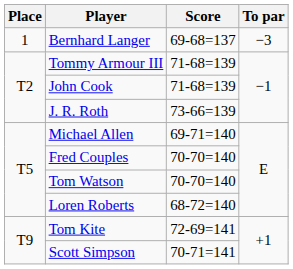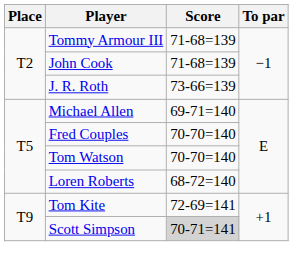- row: 1 | Bernhard Langer | 69-68=137 | −3
Scott Simpson | Score: no background -> lightgrey background
